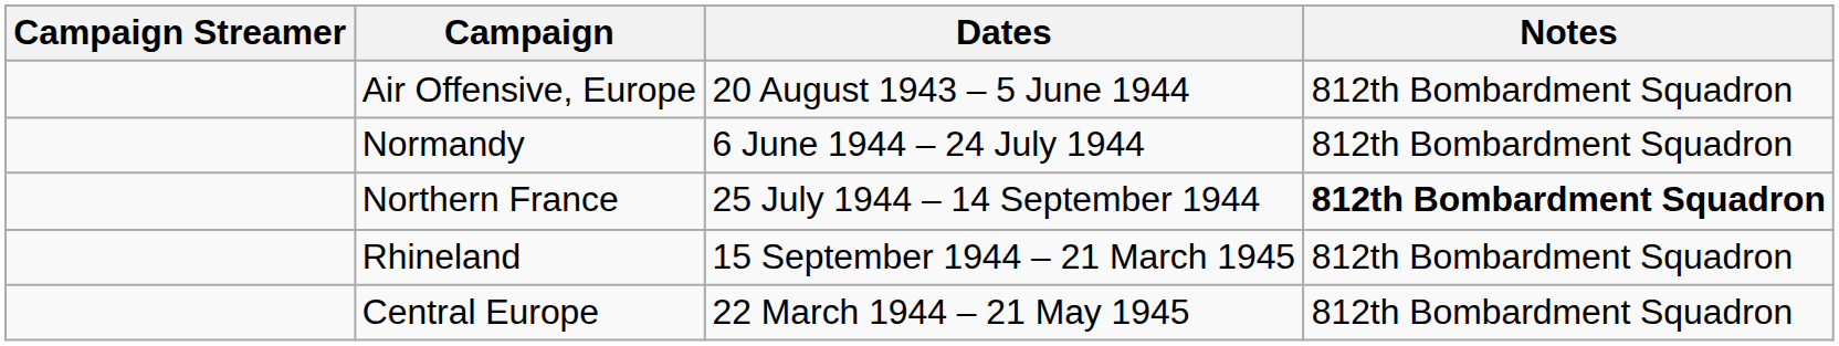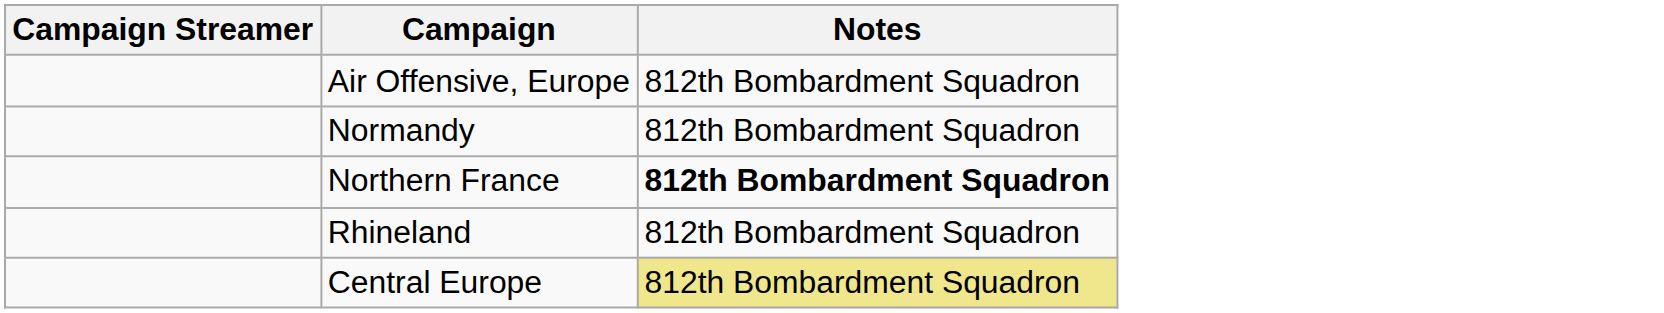- column: Dates | 20 August 1943 – 5 June 1944 | 6 June 1944 – 24 July 1944 | 25 July 1944 – 14 September 1944 | 15 September 1944 – 21 March 1945 | 22 March 1944 – 21 May 1945
Central Europe | Notes: no background -> khaki background
